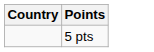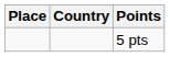+ column: Place
